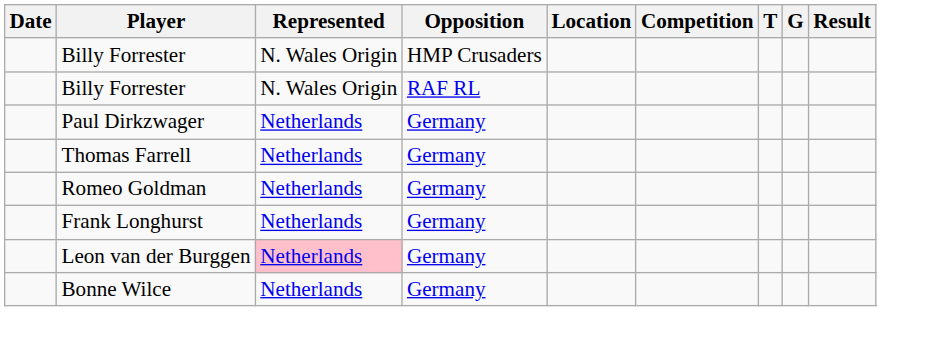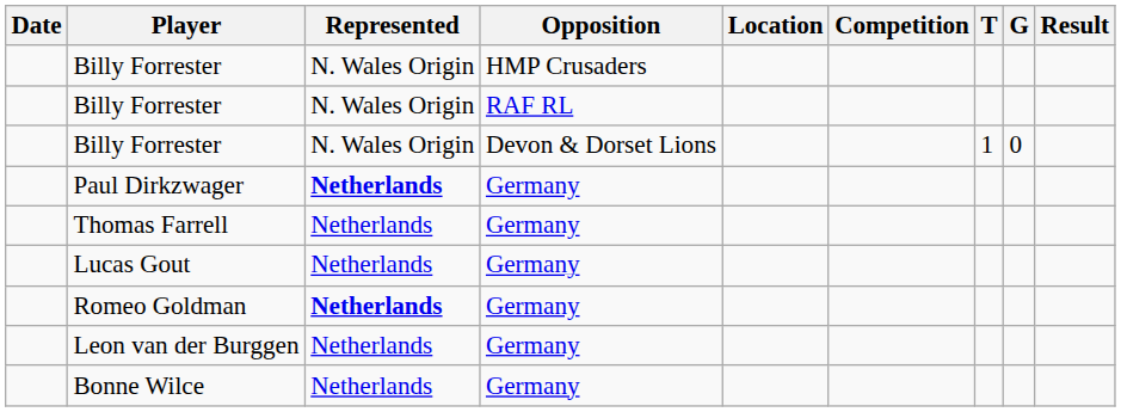+ row: Billy Forrester | N. Wales Origin | Devon & Dorset Lions | 1 | 0
Paul Dirkzwager | Represented: normal -> bold
+ row: Lucas Gout | Netherlands | Germany
Romeo Goldman | Represented: normal -> bold
- row: Frank Longhurst | Netherlands | Germany
Leon van der Burggen | Represented: pink background -> no background
